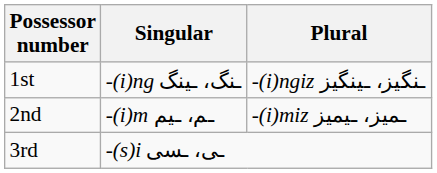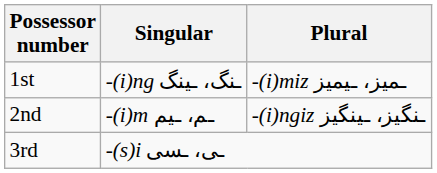1st | Plural: -(i)ngiz ـنگیز، ـینگیز -> -(i)miz ـمیز، ـیمیز
2nd | Plural: -(i)miz ـمیز، ـیمیز -> -(i)ngiz ـنگیز، ـینگیز
